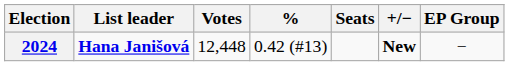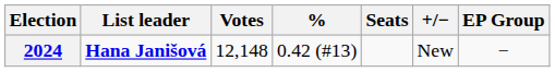2024 | Votes: 12,448 -> 12,148
2024 | +/−: bold -> normal
